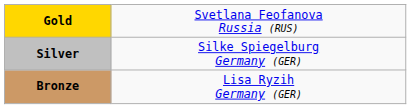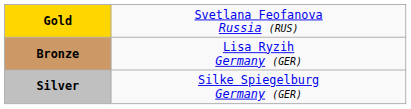rows swapped: Silver <-> Bronze
